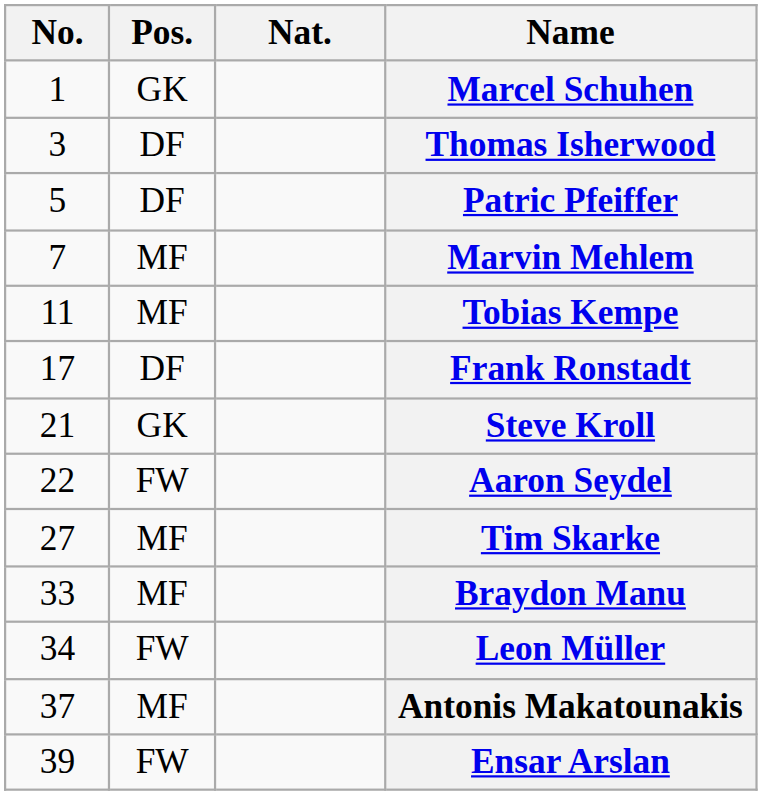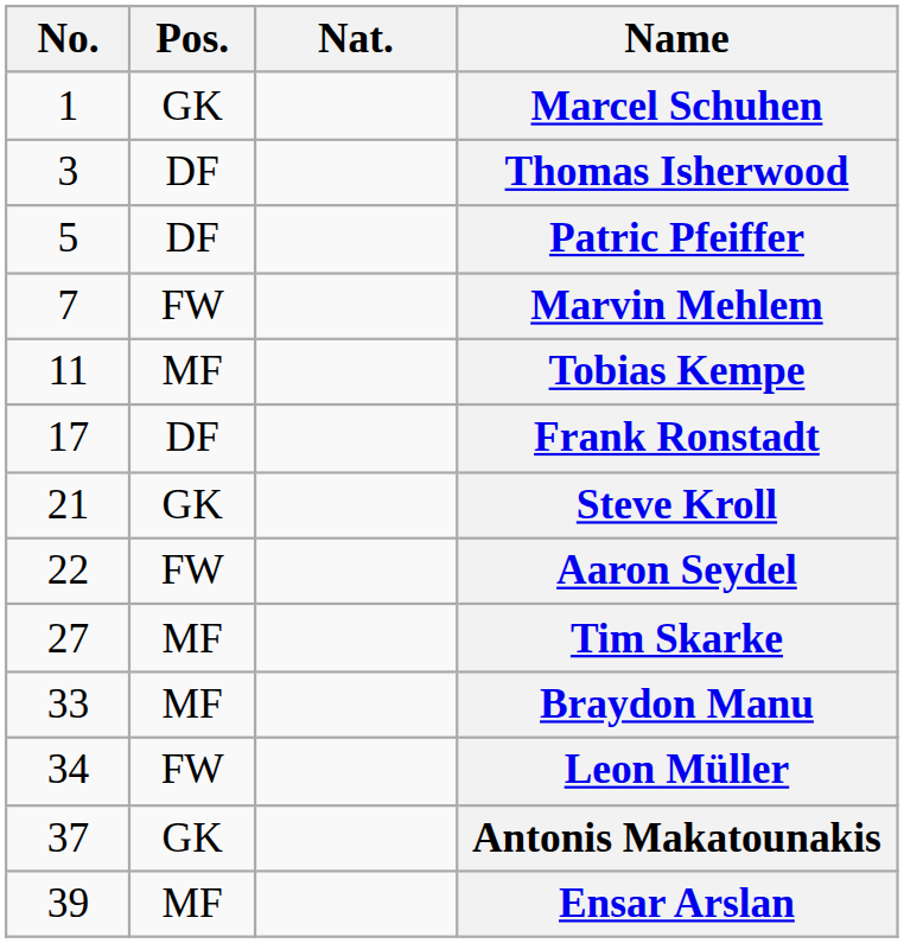Marvin Mehlem | Pos.: MF -> FW
Antonis Makatounakis | Pos.: MF -> GK
Ensar Arslan | Pos.: FW -> MF
